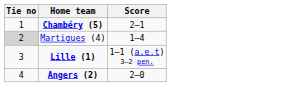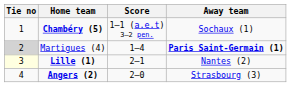+ column: Away team | Sochaux (1) | Paris Saint-Germain (1) | Nantes (2) | Strasbourg (3)
Chambéry (5) | Score: 2–1 -> 1–1 (a.e.t) 3–2 pen.
Lille (1) | Tie no: no background -> lightyellow background
Lille (1) | Score: 1–1 (a.e.t) 3–2 pen. -> 2–1
